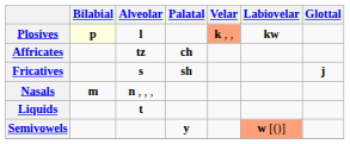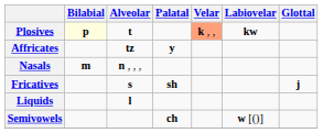Plosives | Alveolar: l -> t
Affricates | Palatal: ch -> y
rows swapped: Fricatives <-> Nasals
Liquids | Alveolar: t -> l
Semivowels | Palatal: y -> ch
Semivowels | Labiovelar: lightsalmon background -> no background
